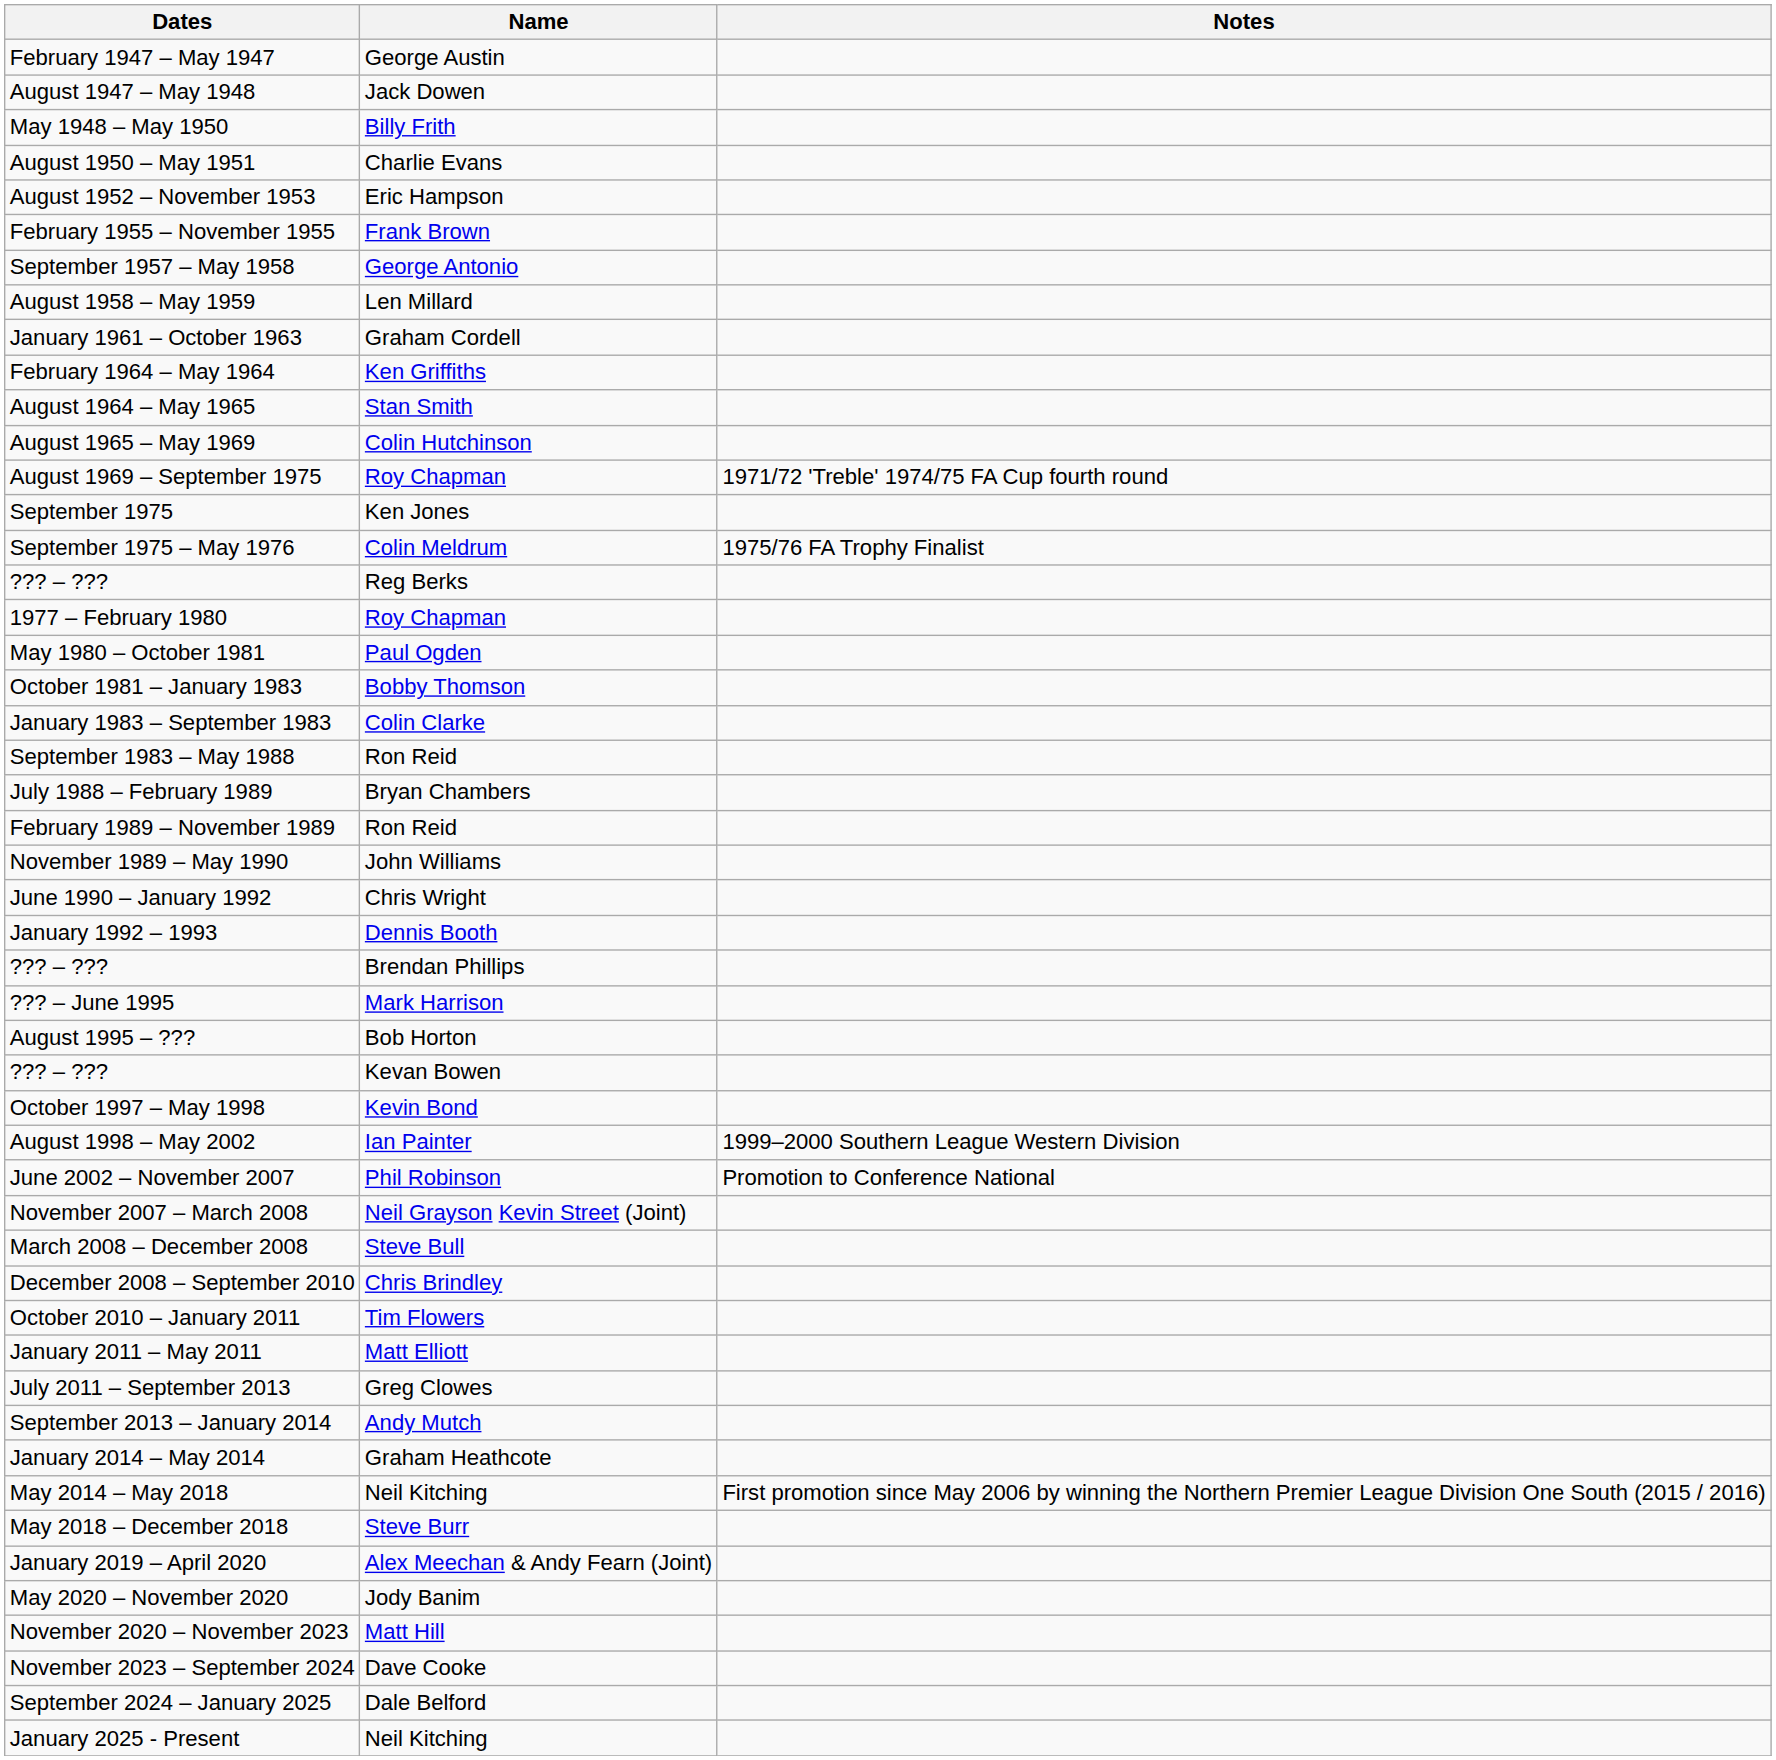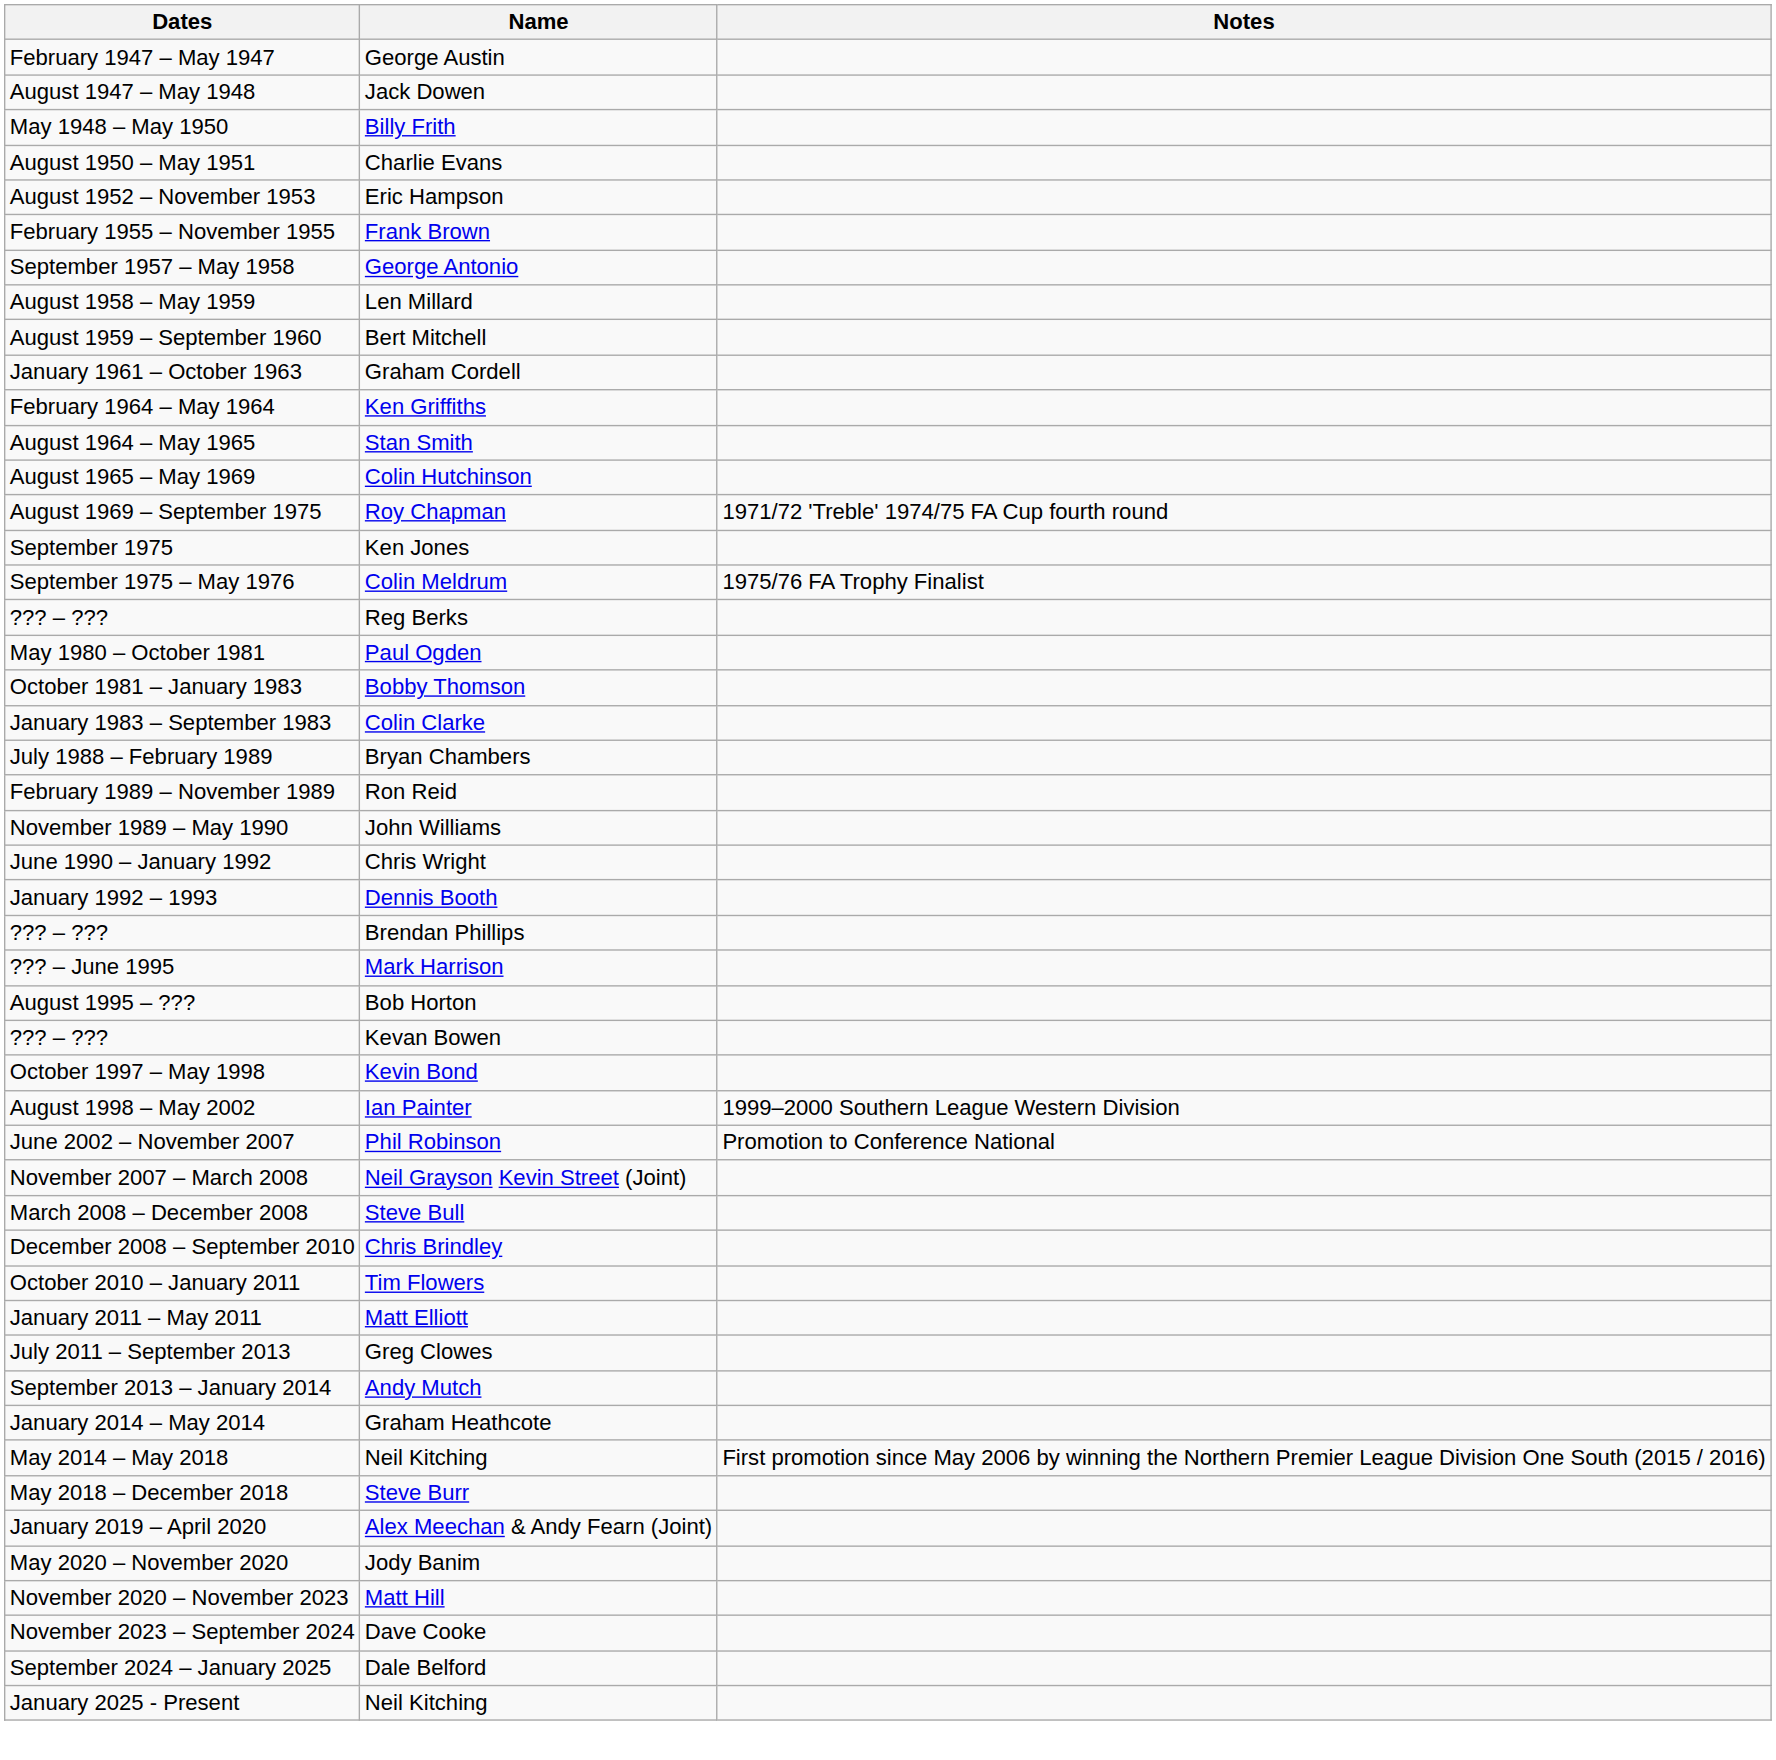+ row: August 1959 – September 1960 | Bert Mitchell
- row: 1977 – February 1980 | Roy Chapman
- row: September 1983 – May 1988 | Ron Reid
